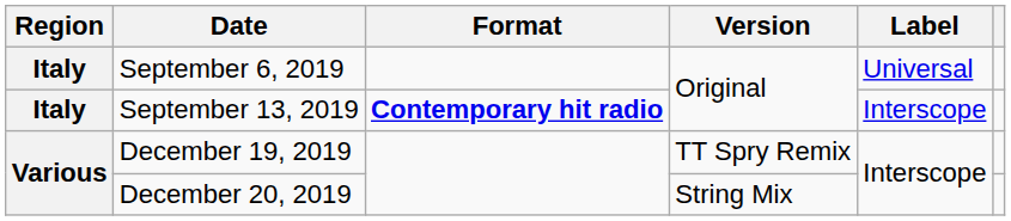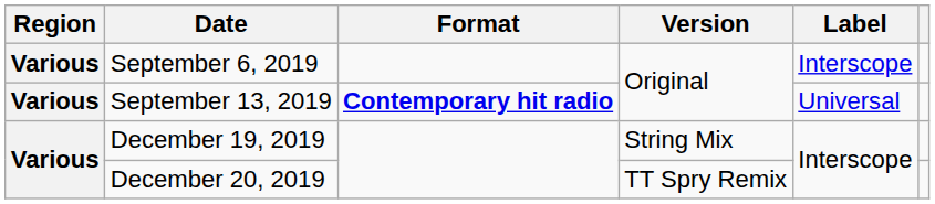September 6, 2019 | Region: Italy -> Various
September 6, 2019 | Label: Universal -> Interscope
September 13, 2019 | Region: Italy -> Various
September 13, 2019 | Label: Interscope -> Universal
December 19, 2019 | Version: TT Spry Remix -> String Mix
December 20, 2019 | Version: String Mix -> TT Spry Remix
